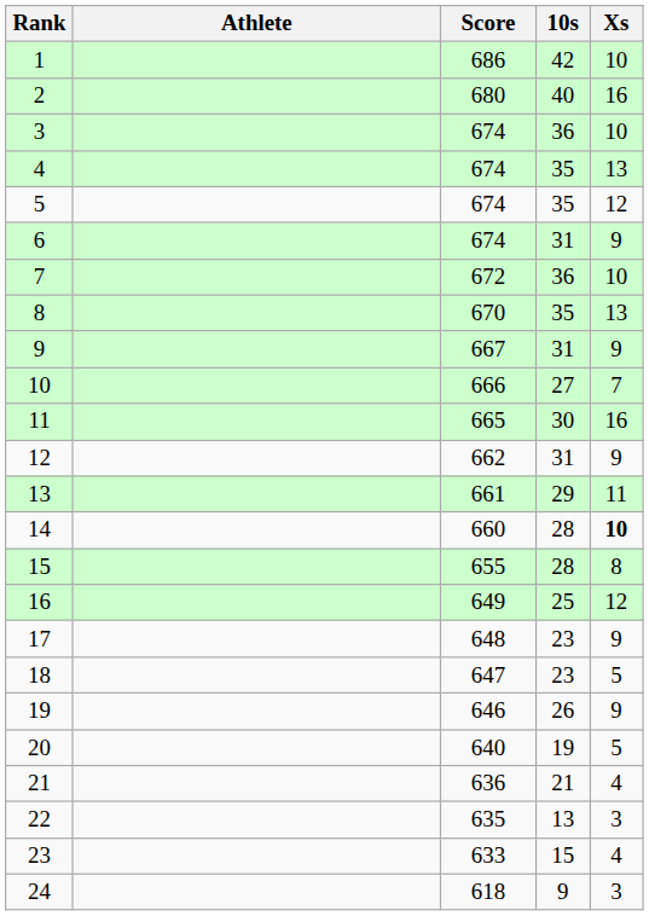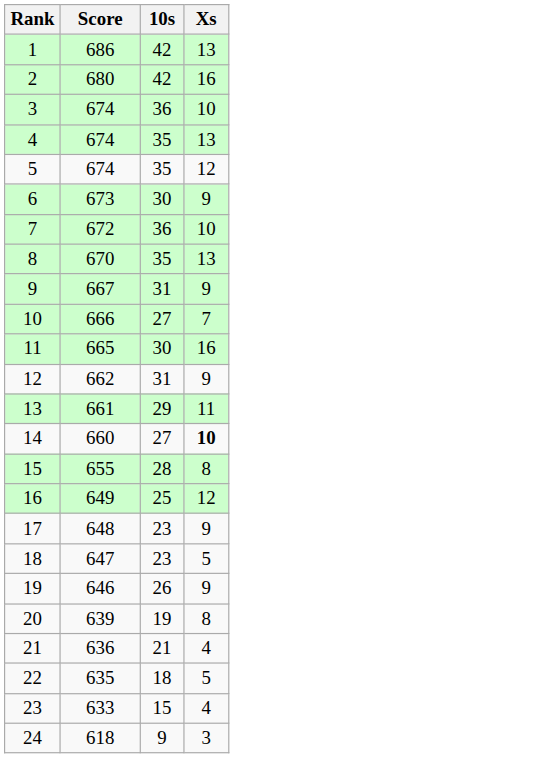- column: Athlete
1 | Xs: 10 -> 13
2 | 10s: 40 -> 42
6 | Score: 674 -> 673
6 | 10s: 31 -> 30
14 | 10s: 28 -> 27
20 | Score: 640 -> 639
20 | Xs: 5 -> 8
22 | 10s: 13 -> 18
22 | Xs: 3 -> 5
